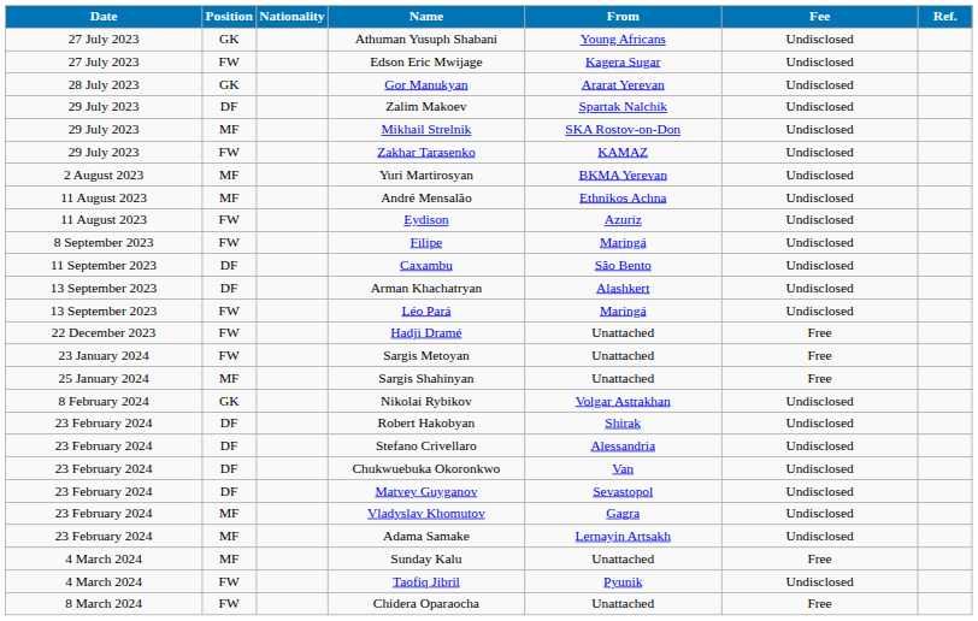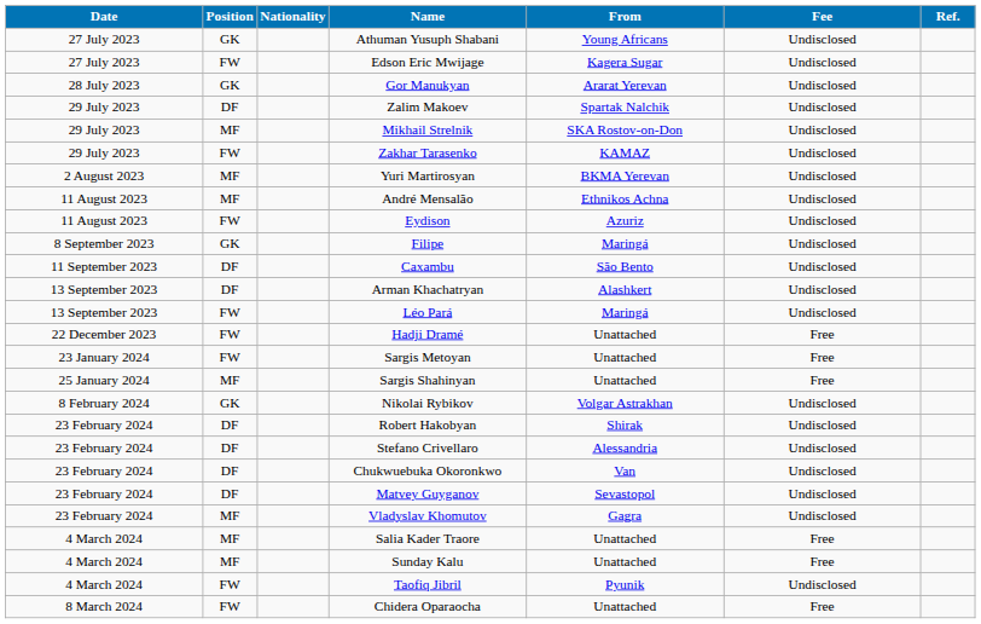Filipe | Position: FW -> GK
- row: 23 February 2024 | MF | Adama Samake | Lernayin Artsakh | Undisclosed
+ row: 4 March 2024 | MF | Salia Kader Traore | Unattached | Free
